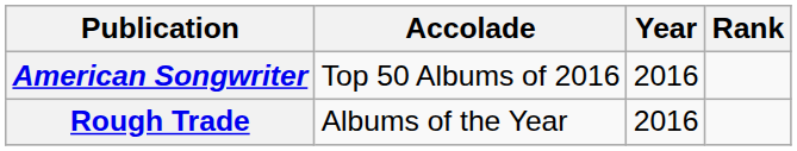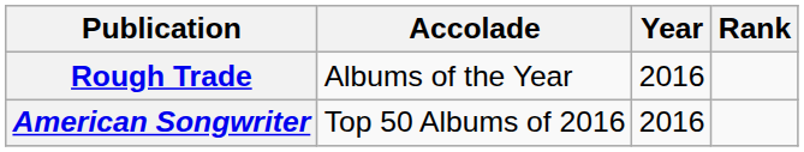rows swapped: American Songwriter <-> Rough Trade
